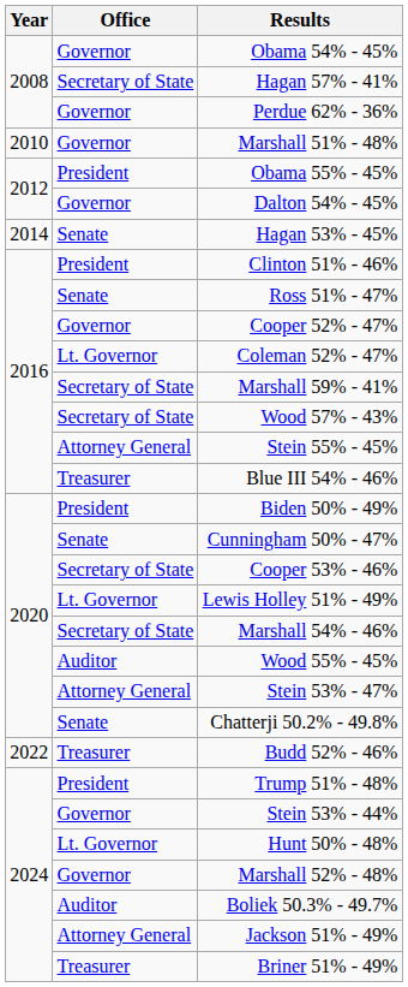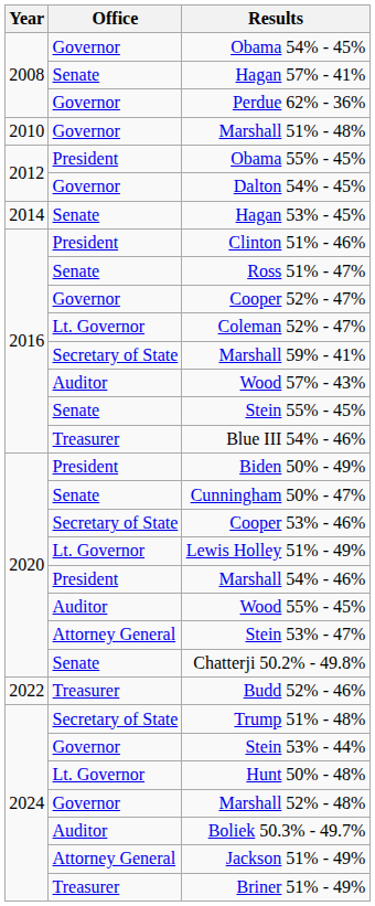Hagan 57% - 41% | Office: Secretary of State -> Senate
Wood 57% - 43% | Office: Secretary of State -> Auditor
Stein 55% - 45% | Office: Attorney General -> Senate
Marshall 54% - 46% | Office: Secretary of State -> President
Trump 51% - 48% | Office: President -> Secretary of State
